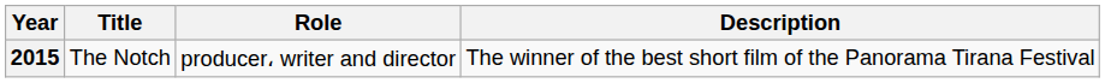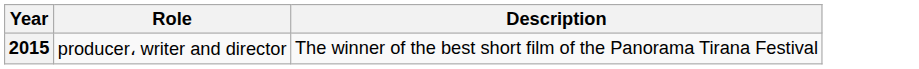- column: Title | The Notch
